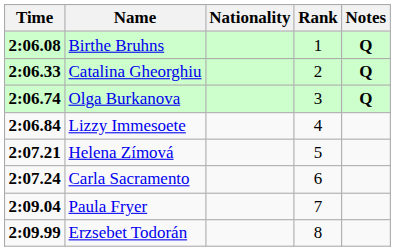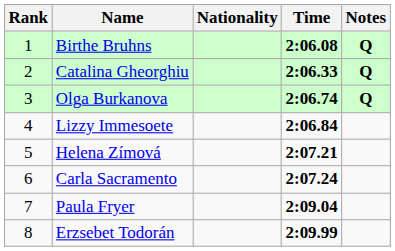columns swapped: Rank <-> Time
